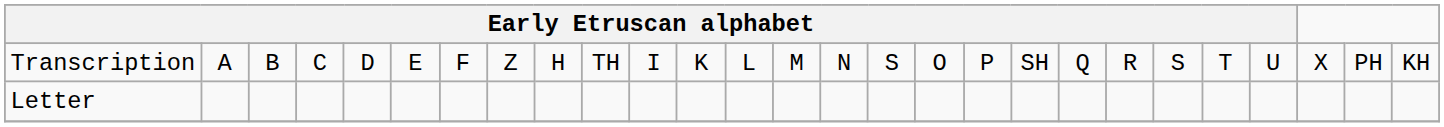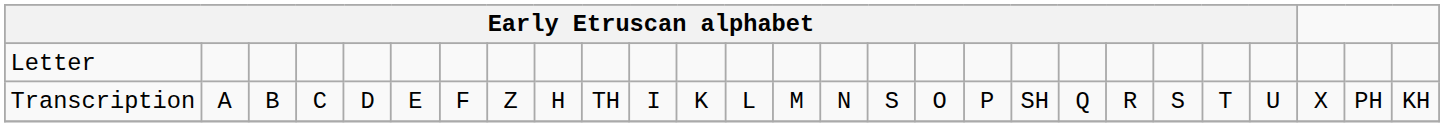rows swapped: Letter <-> Transcription
